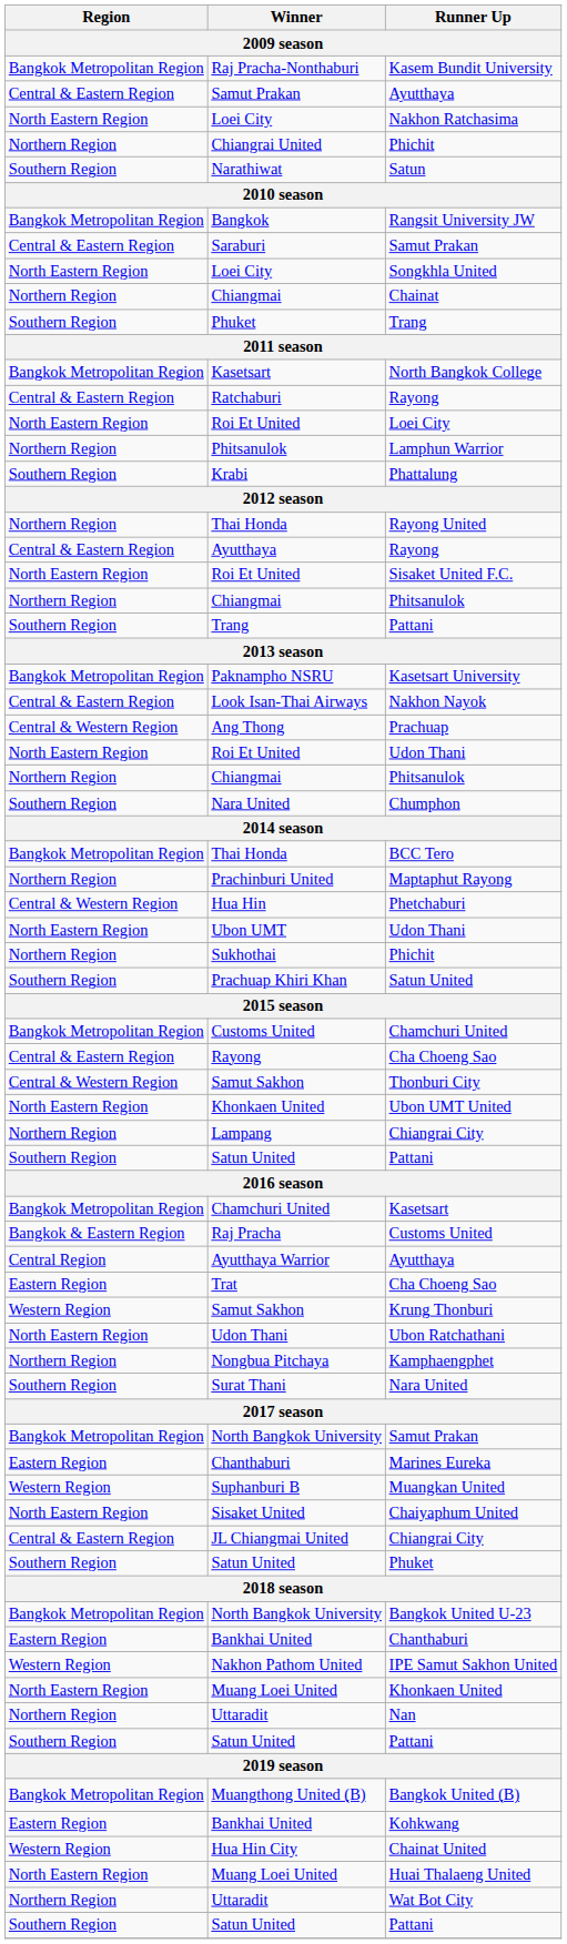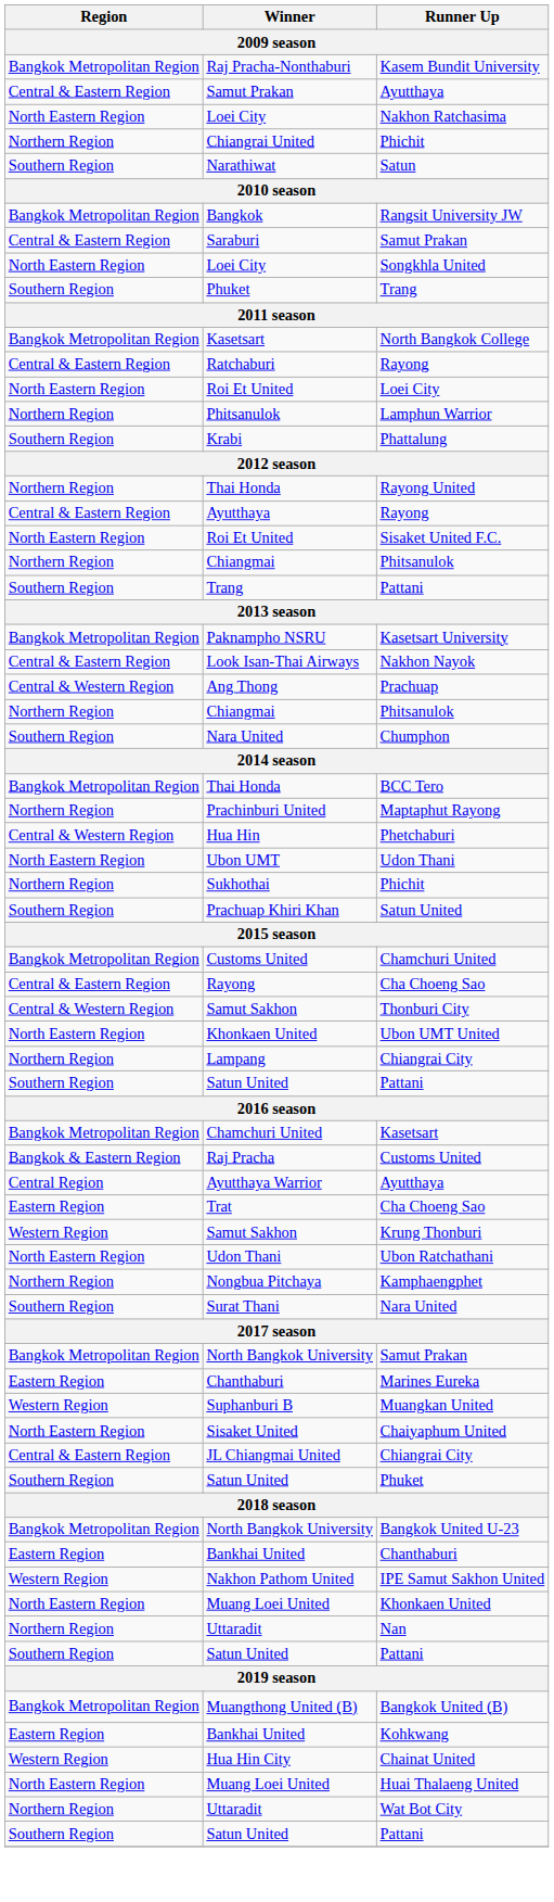- row: Northern Region | Chiangmai | Chainat
- row: North Eastern Region | Roi Et United | Udon Thani
